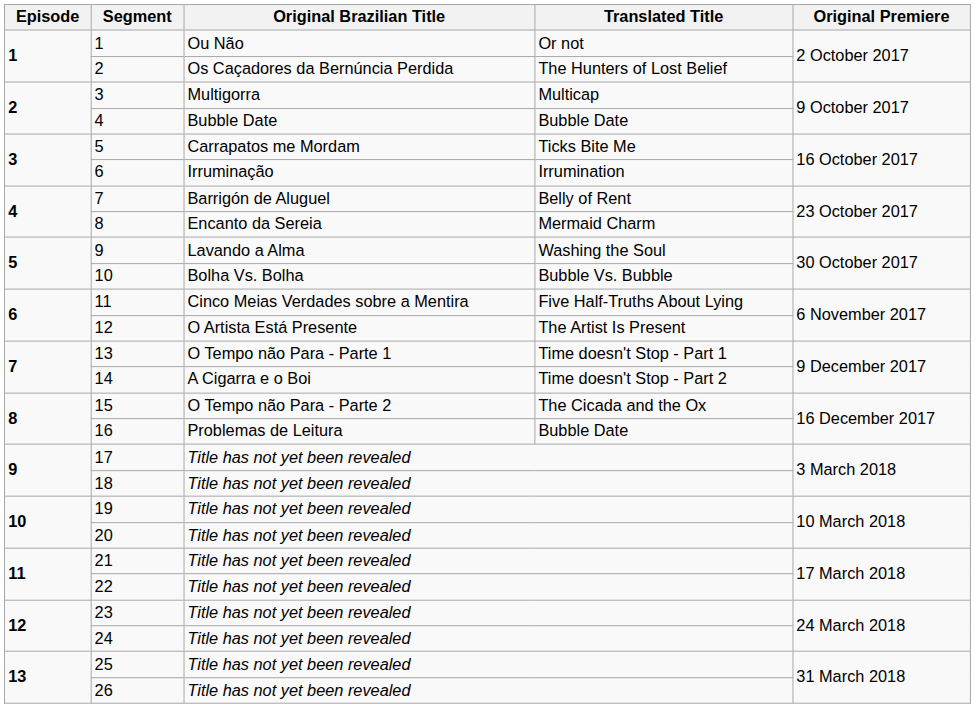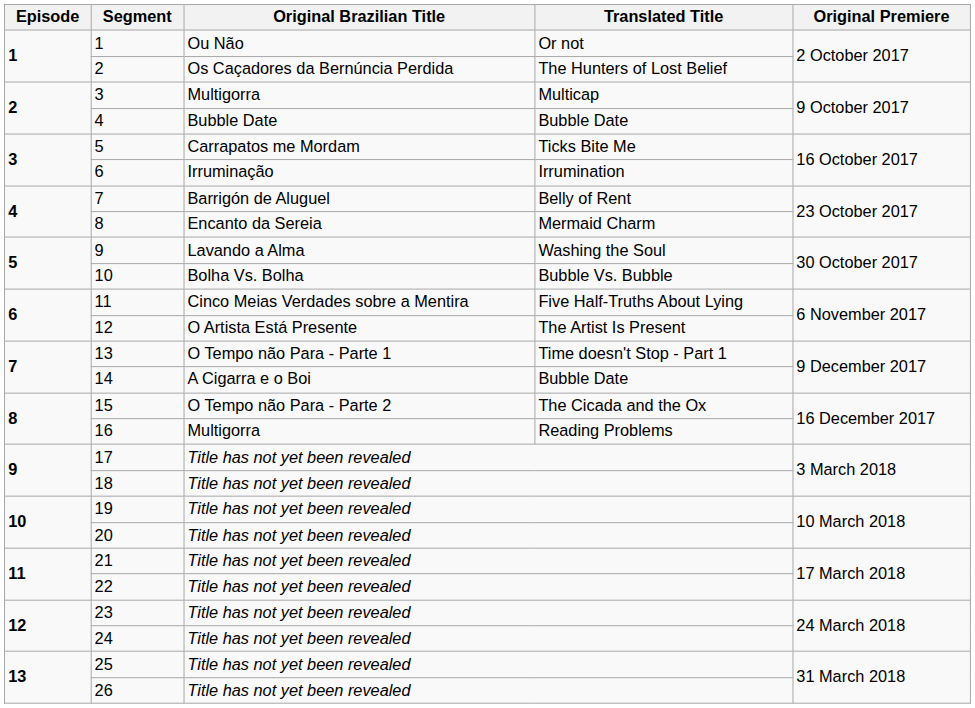14 | Translated Title: Time doesn't Stop - Part 2 -> Bubble Date
16 | Original Brazilian Title: Problemas de Leitura -> Multigorra
16 | Translated Title: Bubble Date -> Reading Problems
